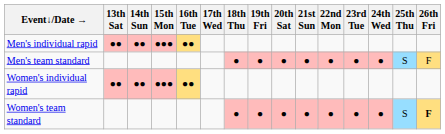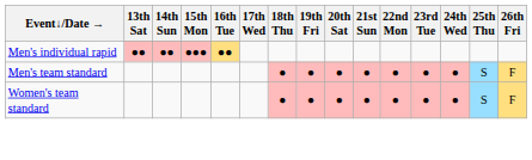- row: Women's individual rapid | ●● | ●● | ●●● | ●●
Women's team standard | 26th Fri: bold -> normal
